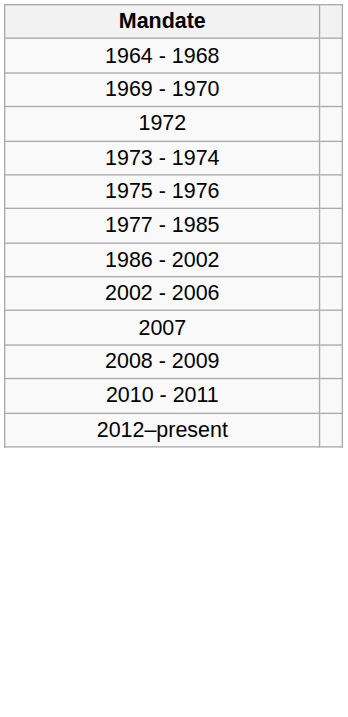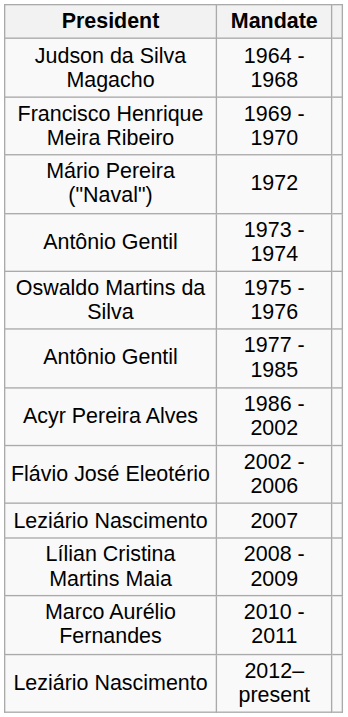+ column: President | Judson da Silva Magacho | Francisco Henrique Meira Ribeiro | Mário Pereira ("Naval") | Antônio Gentil | Oswaldo Martins da Silva | Antônio Gentil | Acyr Pereira Alves | Flávio José Eleotério | Leziário Nascimento | Lílian Cristina Martins Maia | Marco Aurélio Fernandes | Leziário Nascimento
